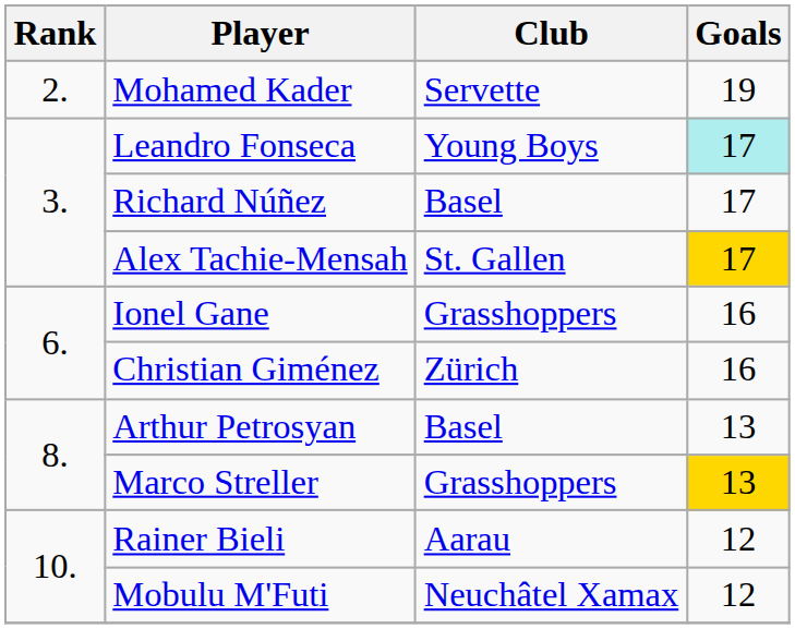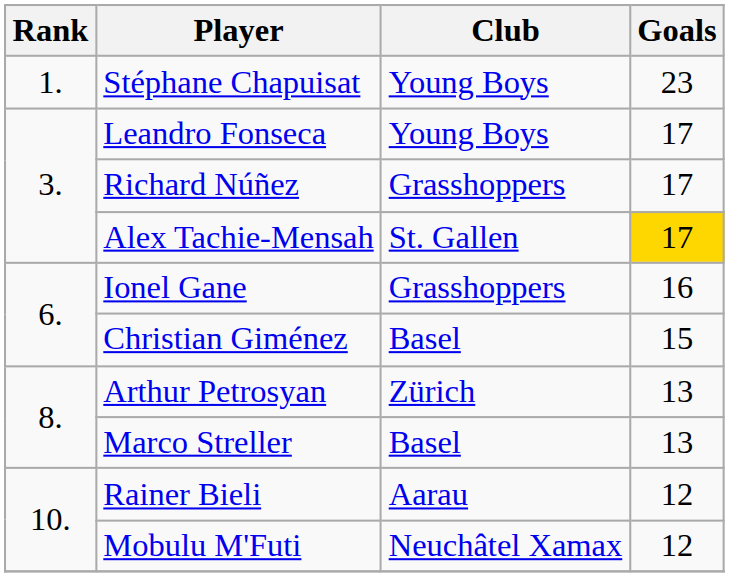+ row: 1. | Stéphane Chapuisat | Young Boys | 23
- row: 2. | Mohamed Kader | Servette | 19
Leandro Fonseca | Goals: paleturquoise background -> no background
Richard Núñez | Club: Basel -> Grasshoppers
Christian Giménez | Club: Zürich -> Basel
Christian Giménez | Goals: 16 -> 15
Arthur Petrosyan | Club: Basel -> Zürich
Marco Streller | Club: Grasshoppers -> Basel
Marco Streller | Goals: gold background -> no background
